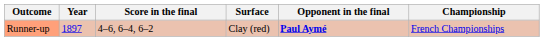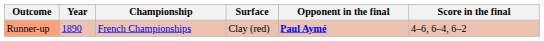columns swapped: Championship <-> Score in the final
Runner-up | Year: 1897 -> 1890
